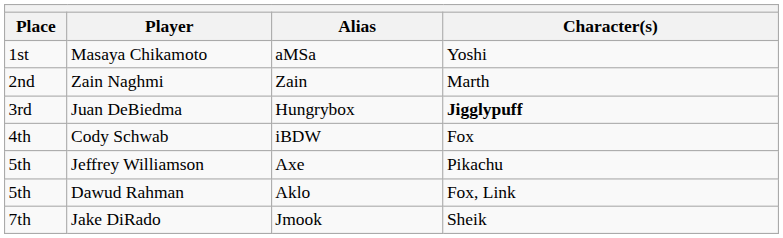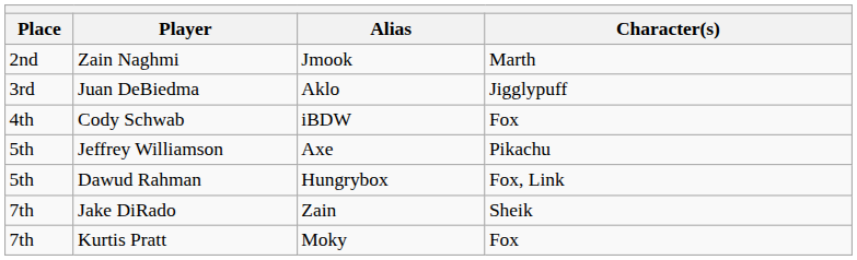- row: 1st | Masaya Chikamoto | aMSa | Yoshi
Zain Naghmi | Alias: Zain -> Jmook
Juan DeBiedma | Alias: Hungrybox -> Aklo
Juan DeBiedma | Character(s): bold -> normal
Dawud Rahman | Alias: Aklo -> Hungrybox
Jake DiRado | Alias: Jmook -> Zain
+ row: 7th | Kurtis Pratt | Moky | Fox
